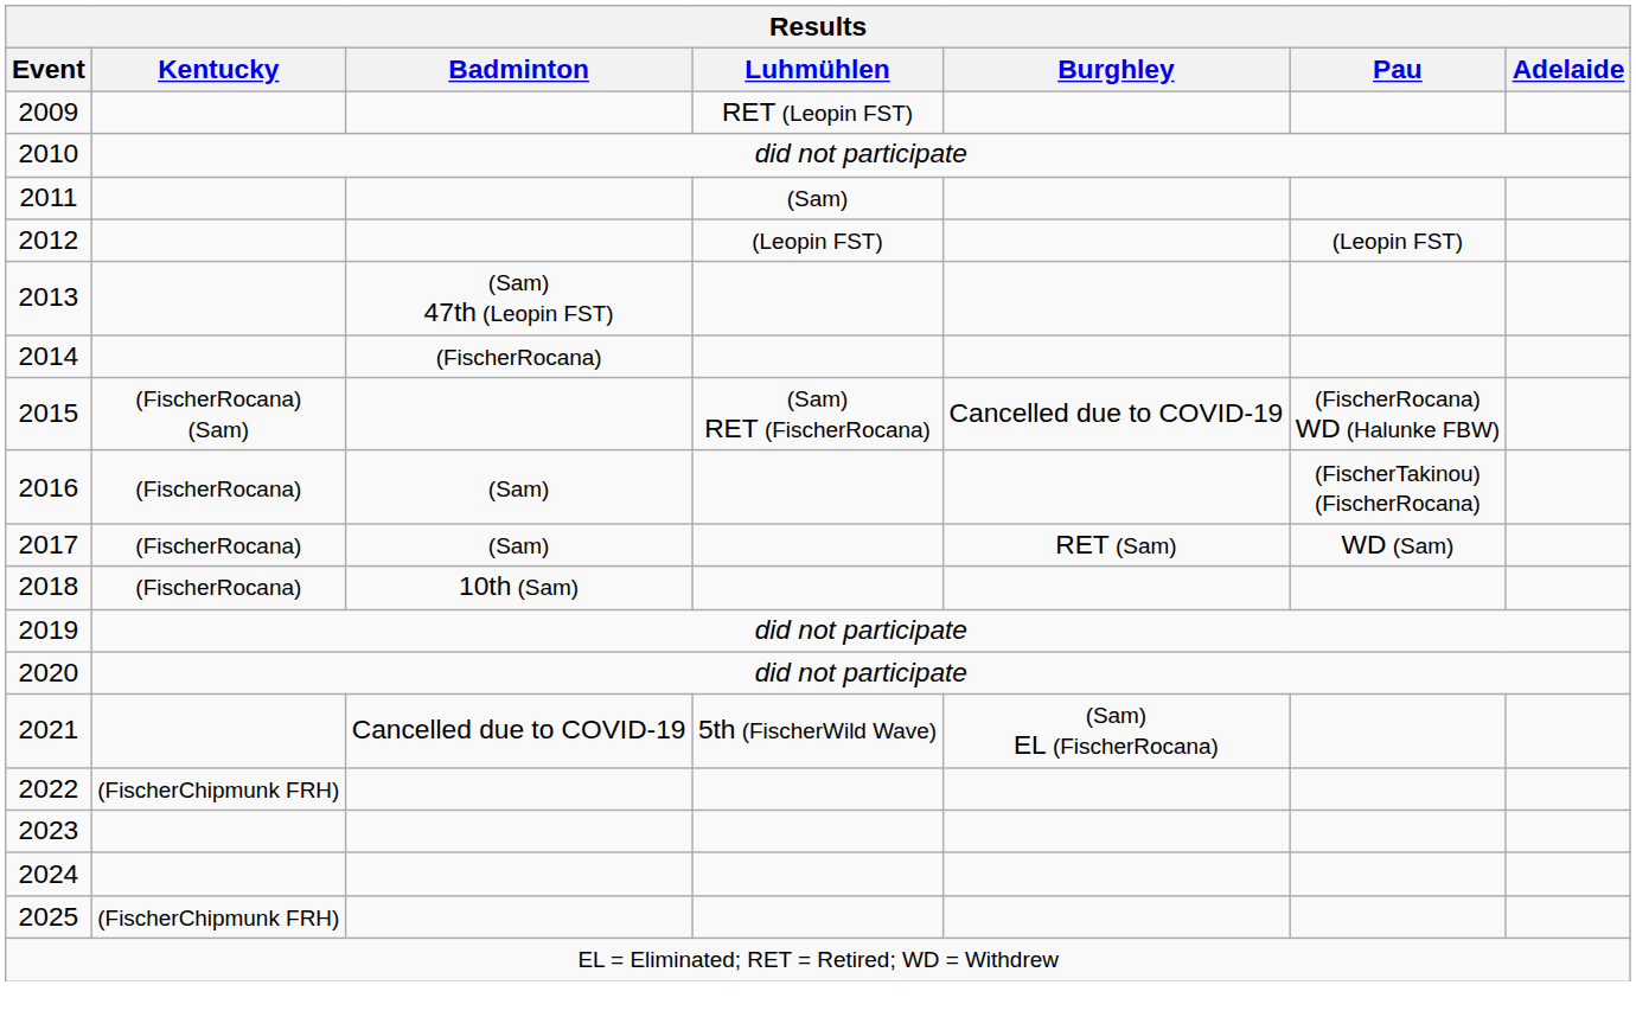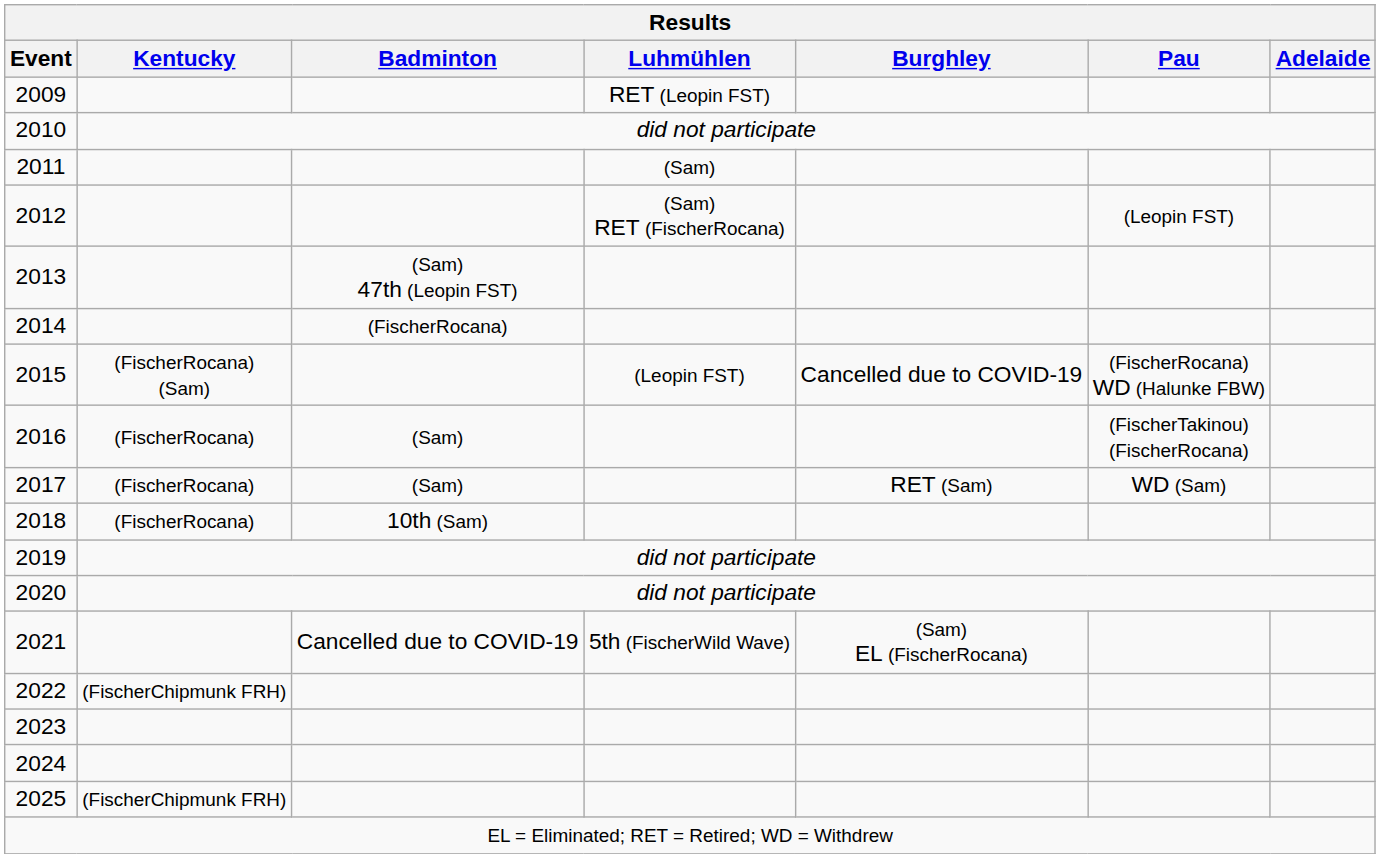2012 | Luhmühlen: (Leopin FST) -> (Sam) RET (FischerRocana)
2015 | Luhmühlen: (Sam) RET (FischerRocana) -> (Leopin FST)
